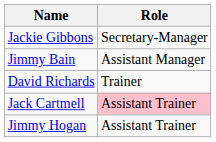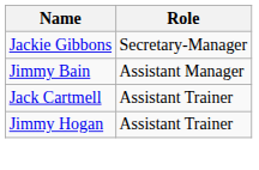- row: David Richards | Trainer
Jack Cartmell | Role: pink background -> no background
